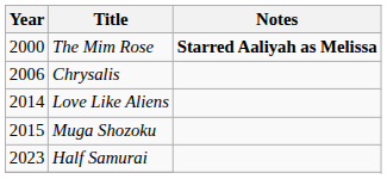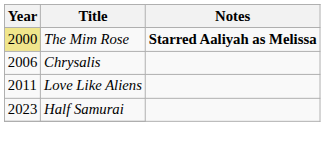The Mim Rose | Year: no background -> khaki background
Love Like Aliens | Year: 2014 -> 2011
- row: 2015 | Muga Shozoku
